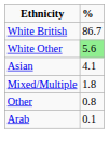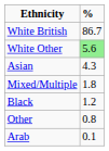Asian | column 2: 4.1 -> 4.3
+ row: Black | 1.2
